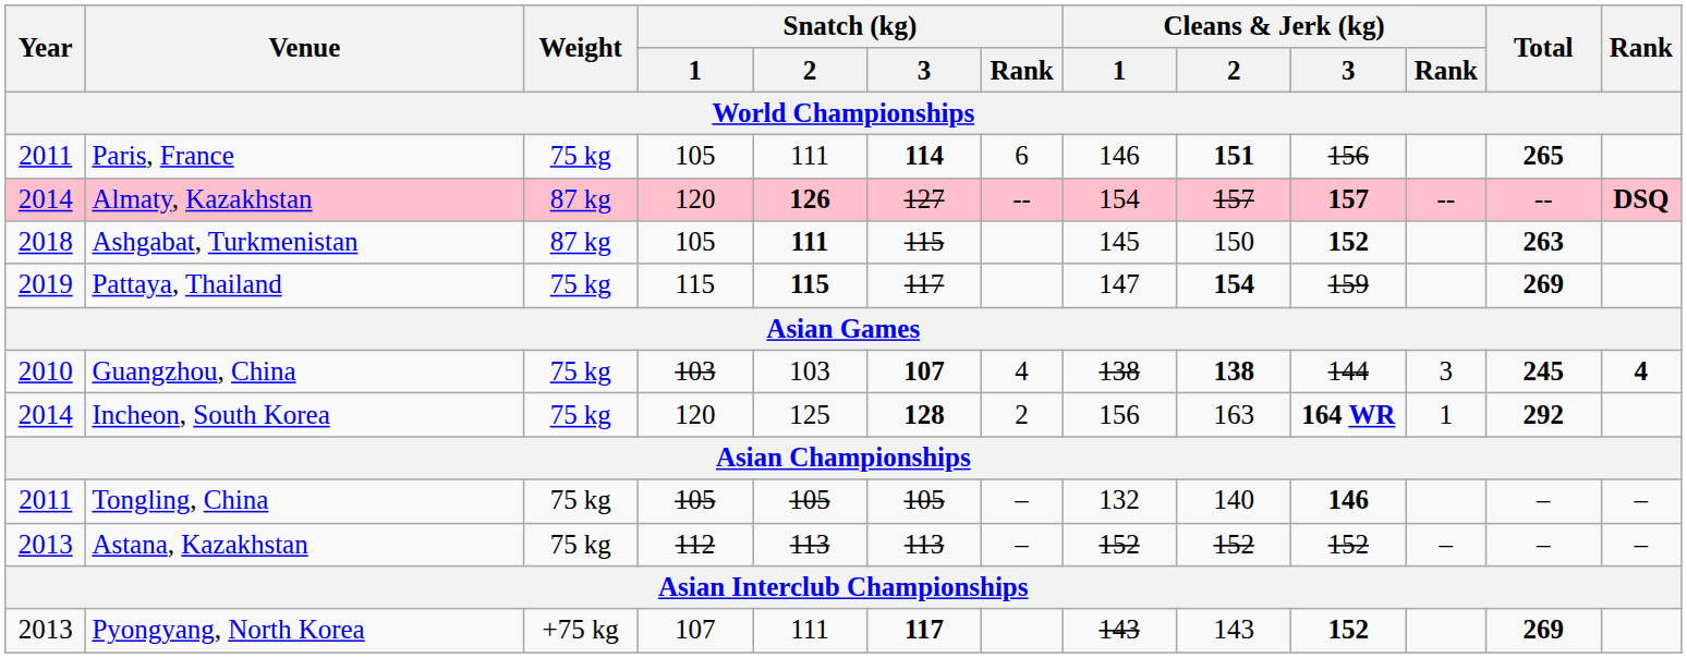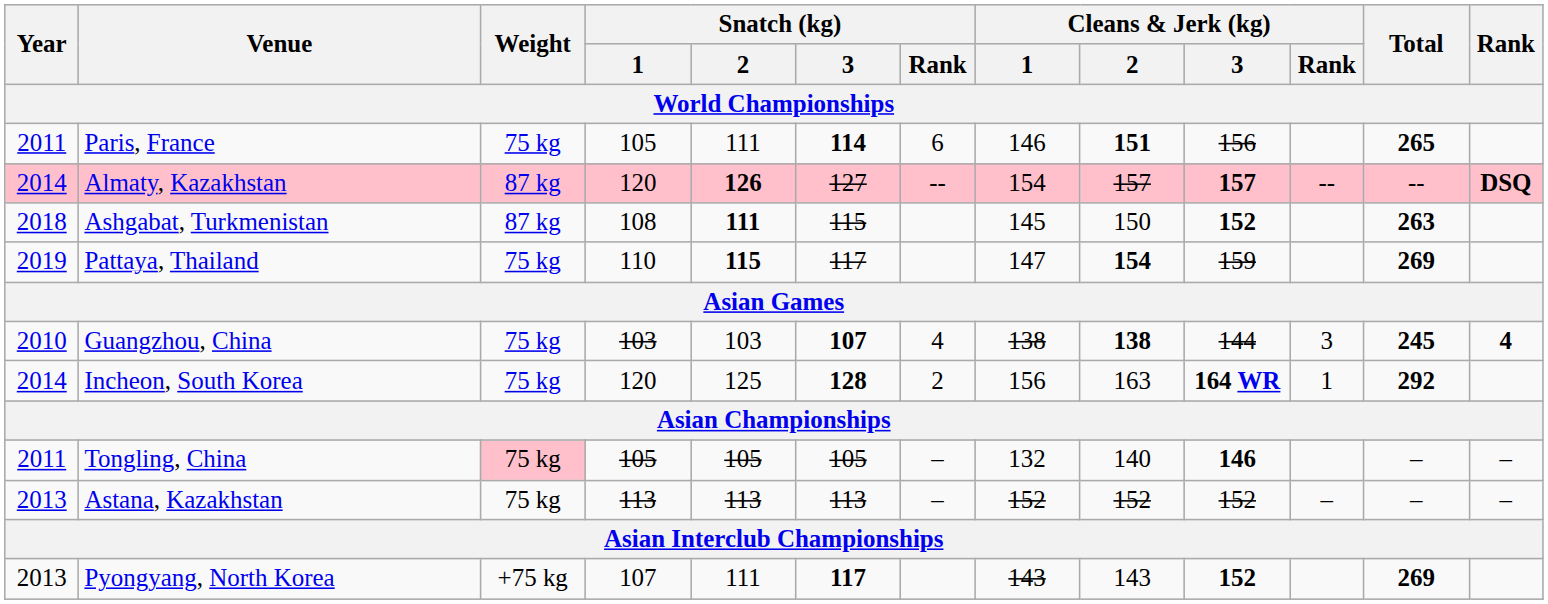Ashgabat, Turkmenistan | Snatch (kg) / 1: 105 -> 108
Pattaya, Thailand | Snatch (kg) / 1: 115 -> 110
Tongling, China | Weight: no background -> pink background
Astana, Kazakhstan | Snatch (kg) / 1: 112 -> 113
